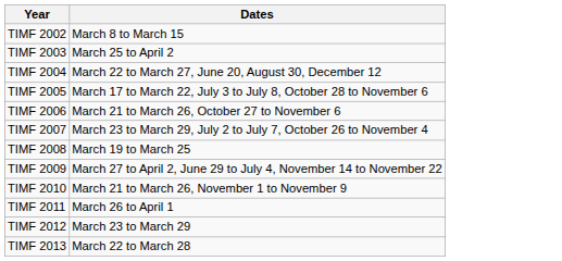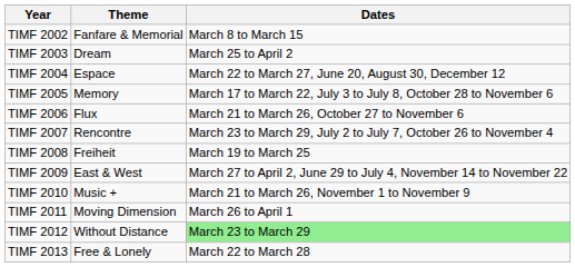+ column: Theme | Fanfare & Memorial | Dream | Espace | Memory | Flux | Rencontre | Freiheit | East & West | Music + | Moving Dimension | Without Distance | Free & Lonely
TIMF 2012 | Dates: no background -> lightgreen background
